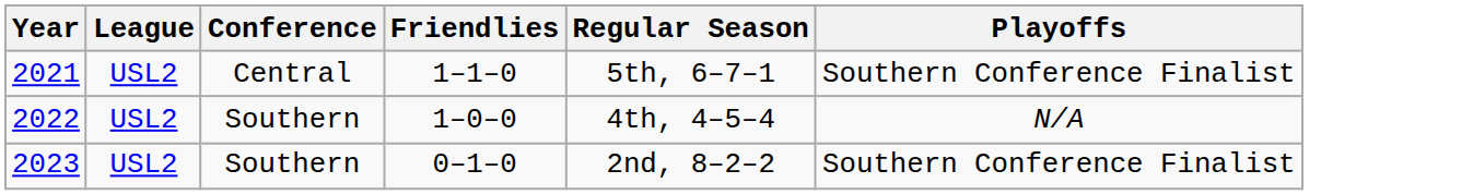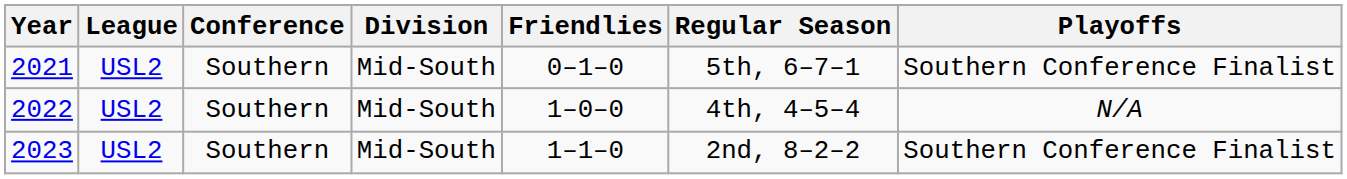+ column: Division | Mid-South | Mid-South | Mid-South
2021 | Conference: Central -> Southern
2021 | Friendlies: 1–1–0 -> 0–1–0
2023 | Friendlies: 0–1–0 -> 1–1–0
